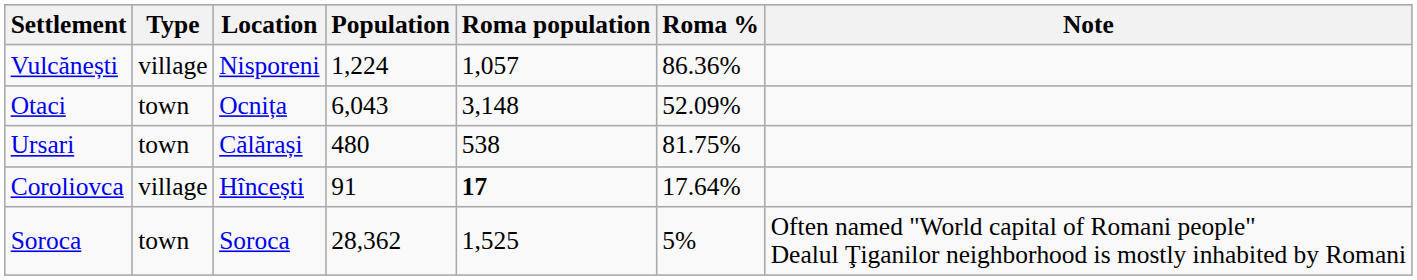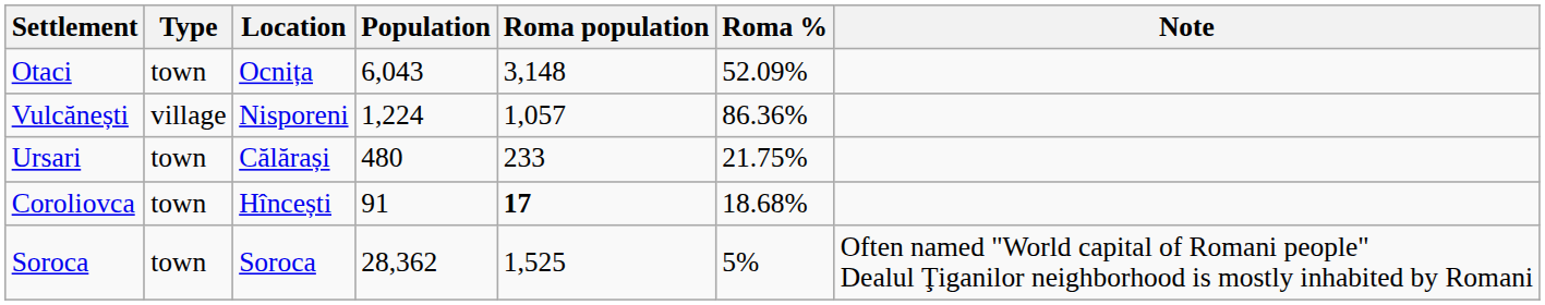rows swapped: Otaci <-> Vulcănești
Ursari | Roma population: 538 -> 233
Ursari | Roma %: 81.75% -> 21.75%
Coroliovca | Type: village -> town
Coroliovca | Roma %: 17.64% -> 18.68%
